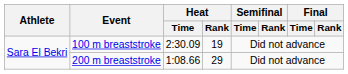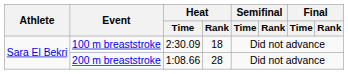100 m breaststroke | Heat / Rank: 19 -> 18
200 m breaststroke | Heat / Rank: 29 -> 28
